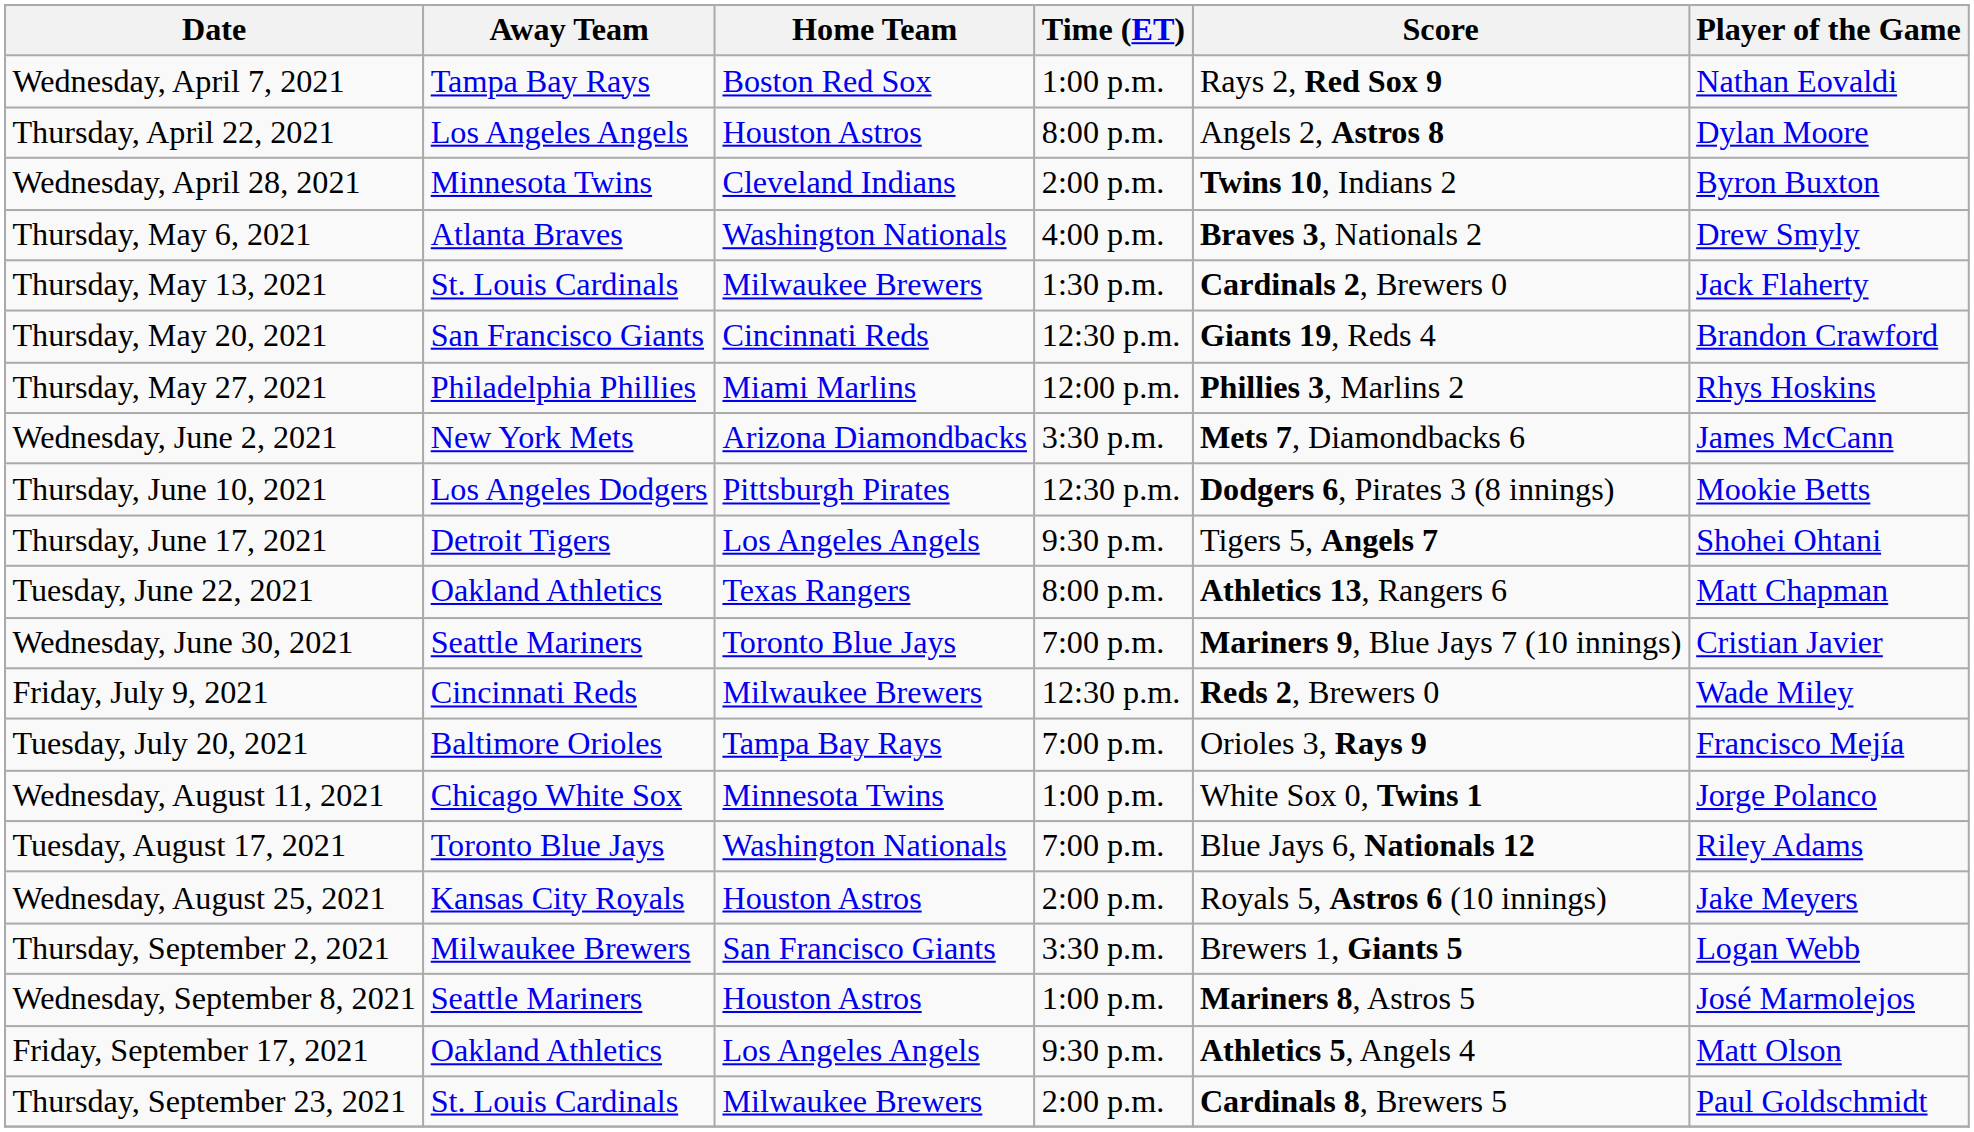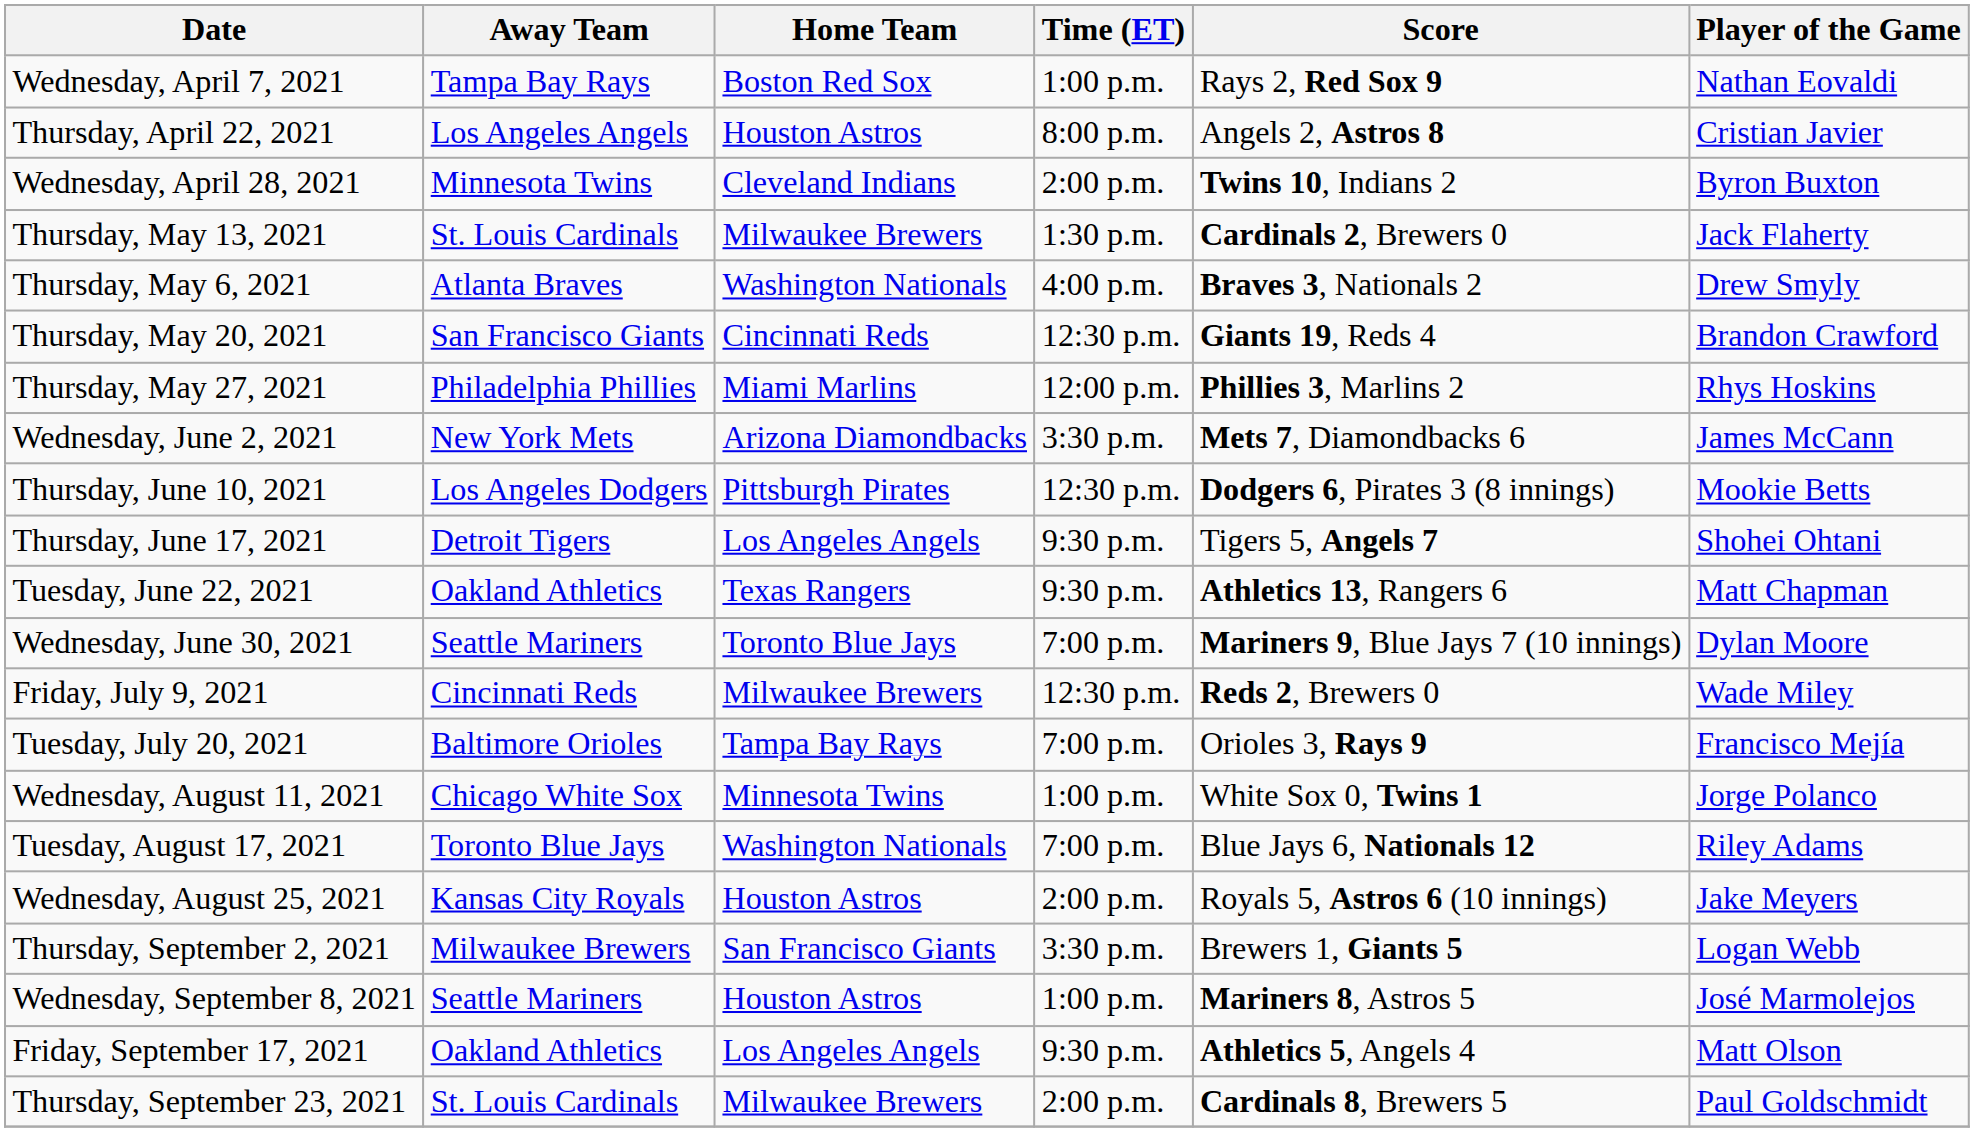Thursday, April 22, 2021 | Player of the Game: Dylan Moore -> Cristian Javier
rows swapped: Thursday, May 6, 2021 <-> Thursday, May 13, 2021
Tuesday, June 22, 2021 | Time (ET): 8:00 p.m. -> 9:30 p.m.
Wednesday, June 30, 2021 | Player of the Game: Cristian Javier -> Dylan Moore
